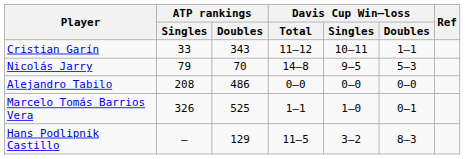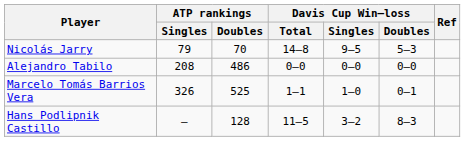- row: Cristian Garín | 33 | 343 | 11–12 | 10–11 | 1–1
Hans Podlipnik Castillo | ATP rankings / Doubles: 129 -> 128
